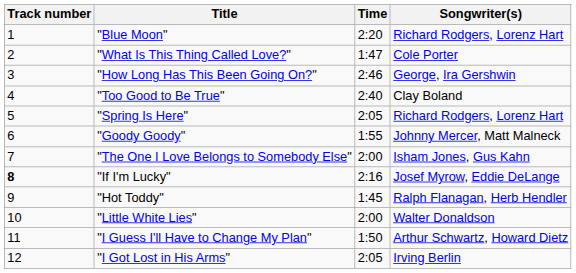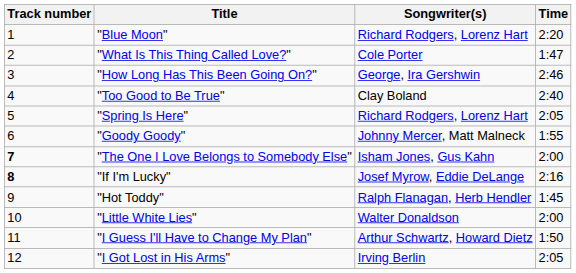columns swapped: Songwriter(s) <-> Time
"The One I Love Belongs to Somebody Else" | Track number: normal -> bold
